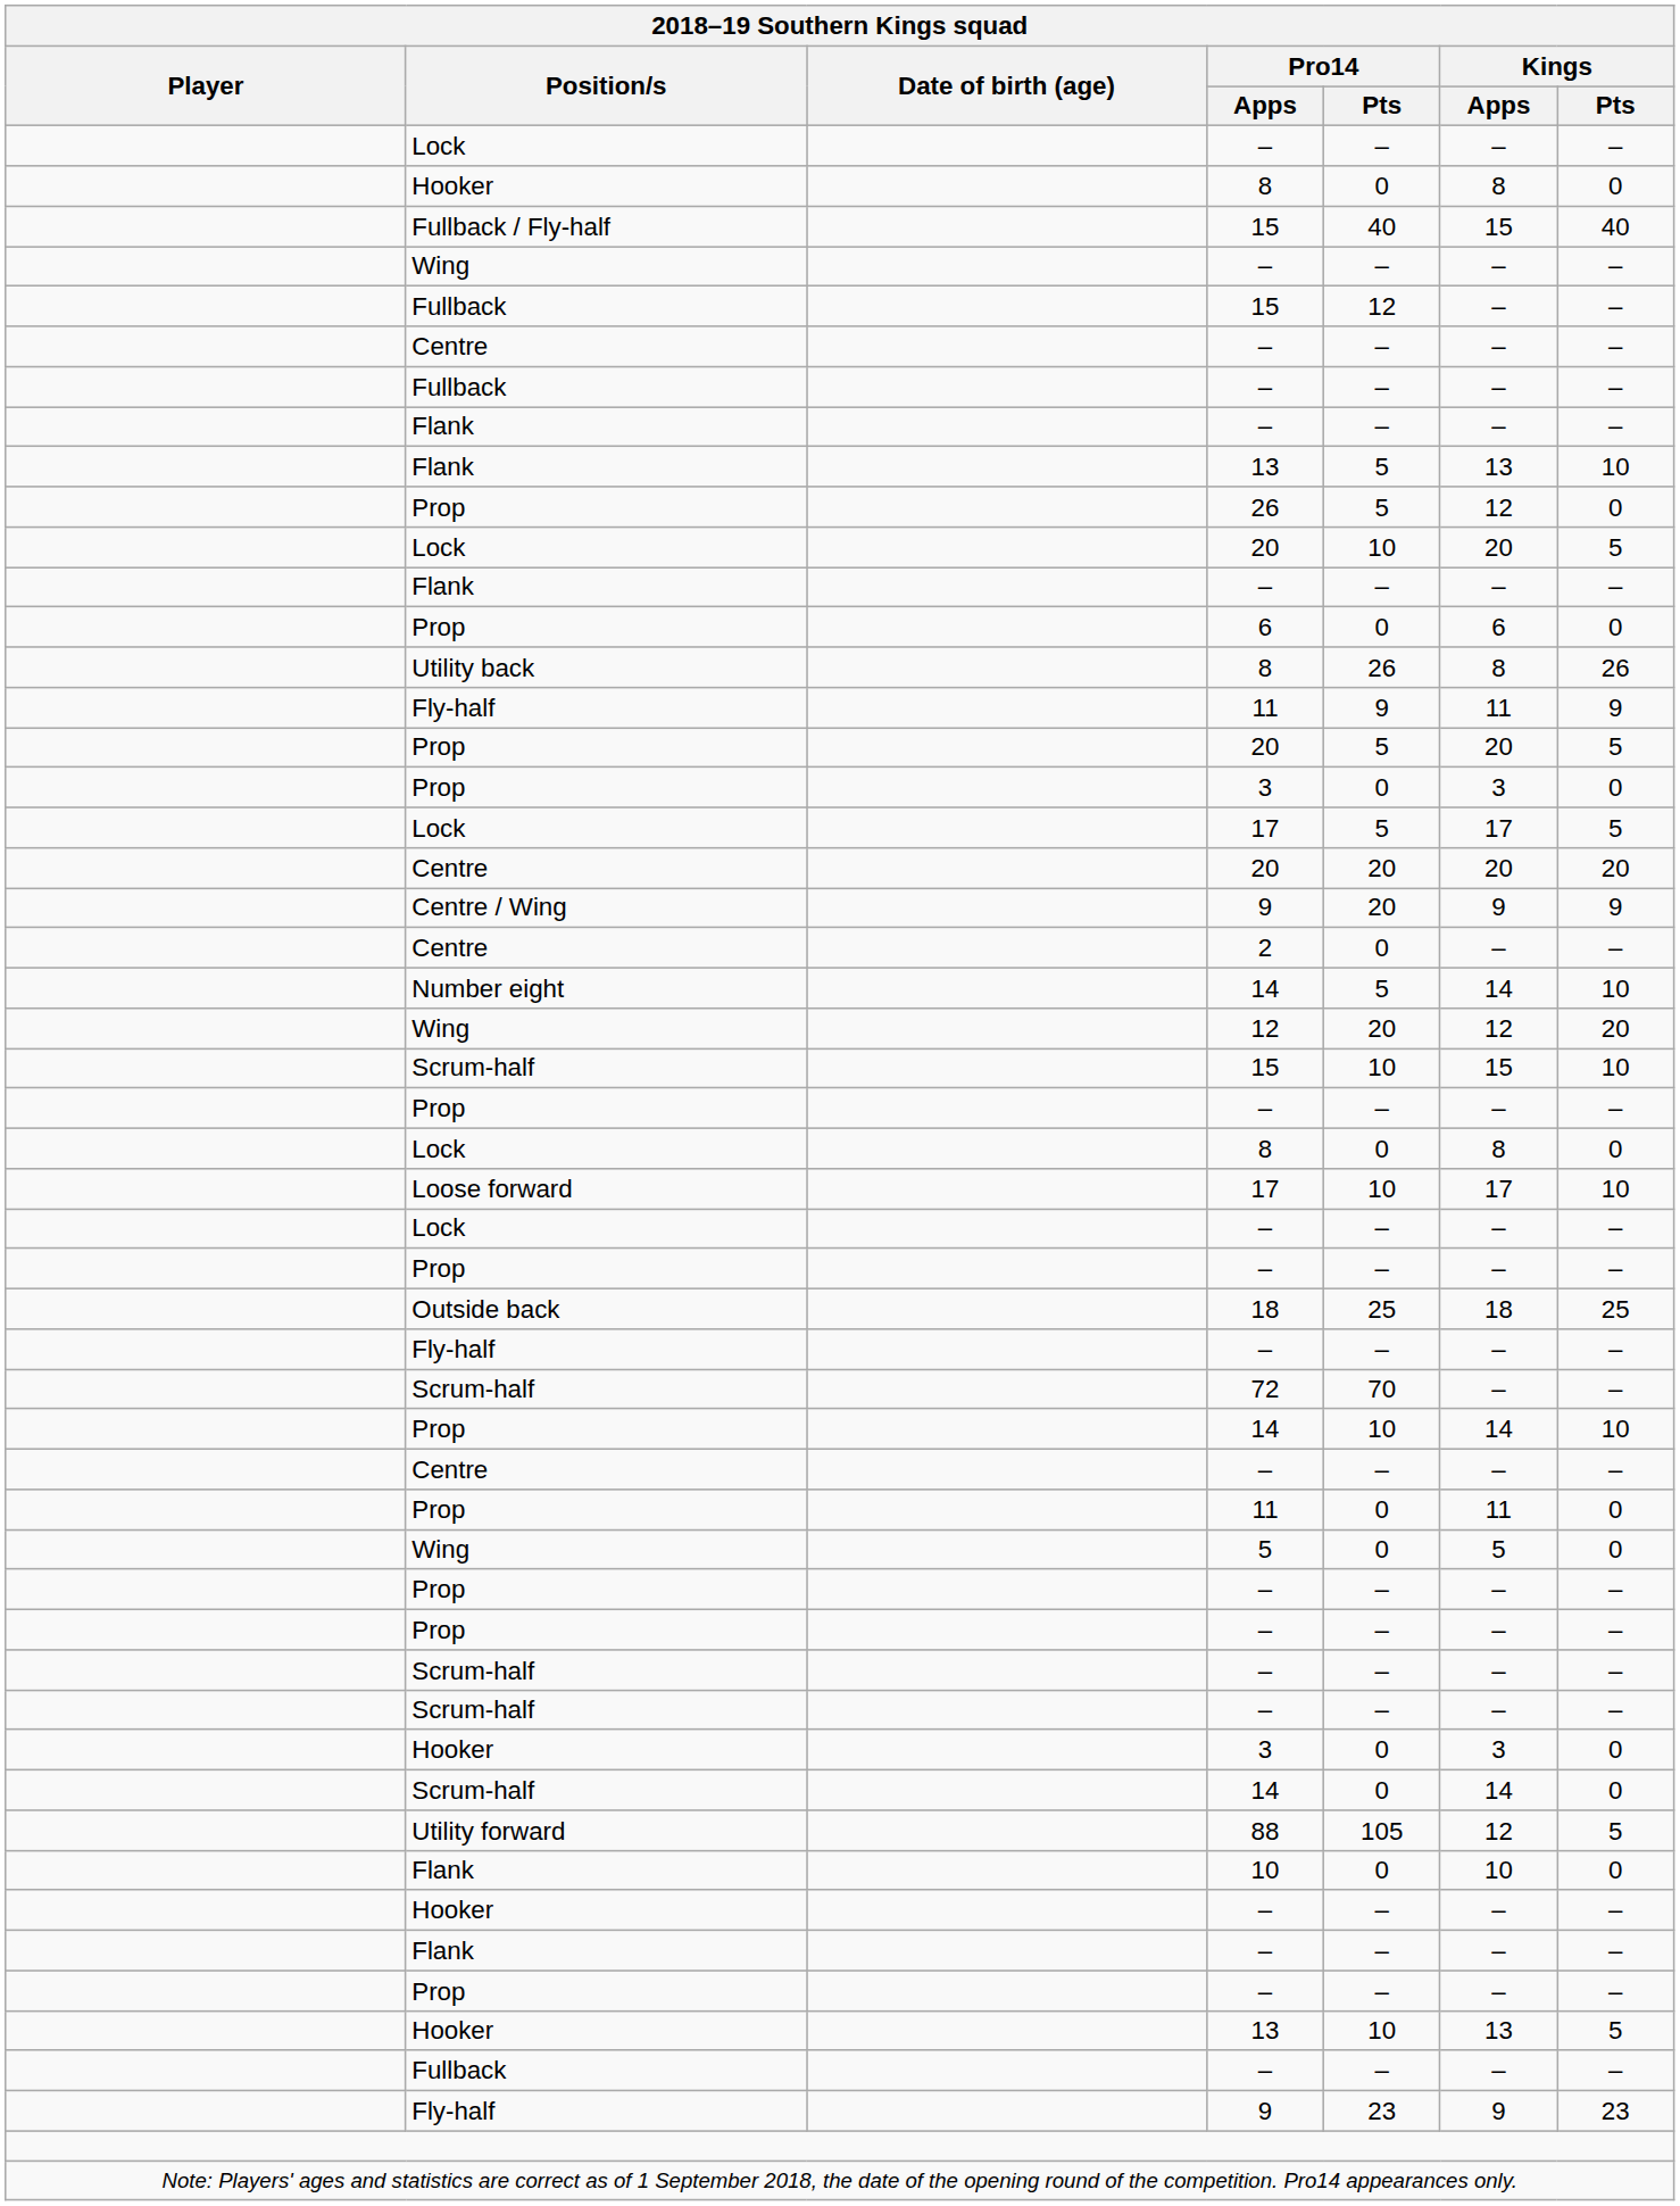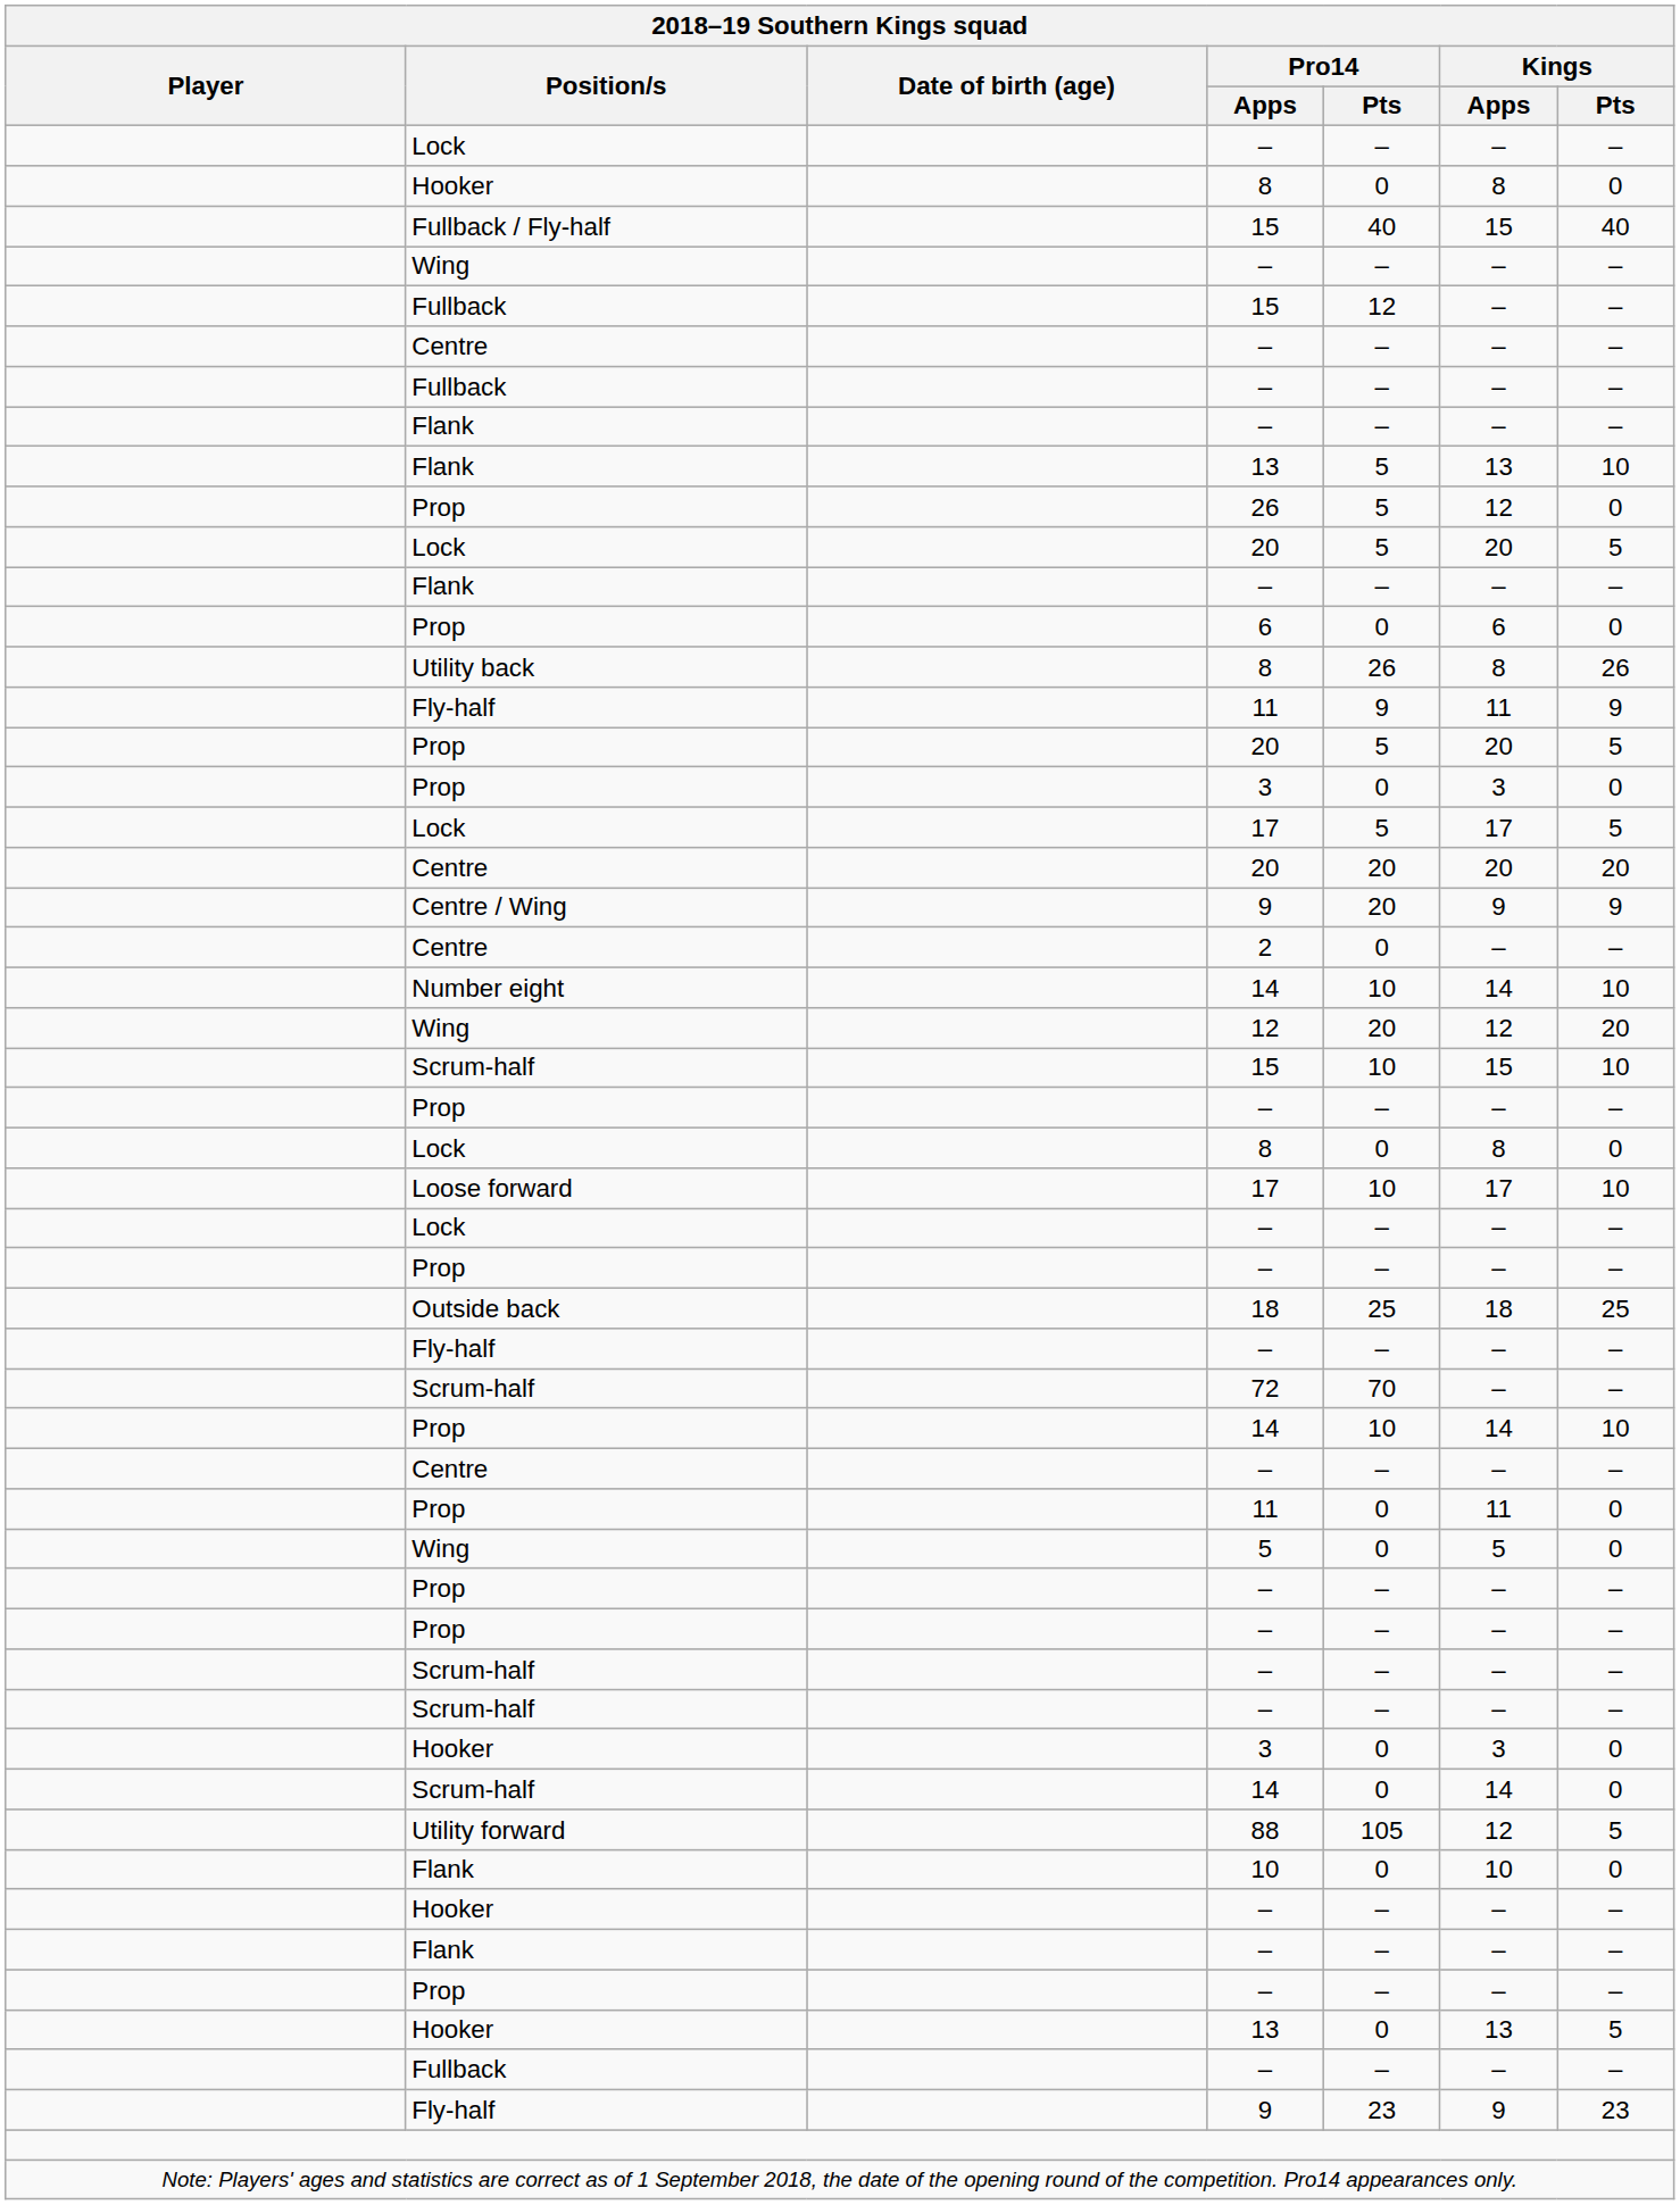Lock / 20 | Pro14 / Pts: 10 -> 5
Number eight / 14 | Pro14 / Pts: 5 -> 10
Hooker / 13 | Pro14 / Pts: 10 -> 0
